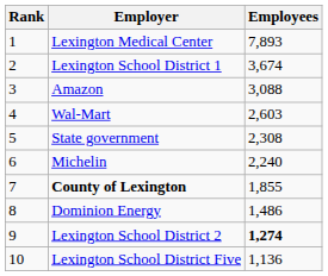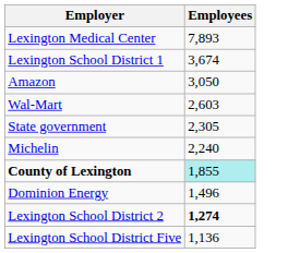- column: Rank | 1 | 2 | 3 | 4 | 5 | 6 | 7 | 8 | 9 | 10
Amazon | Employees: 3,088 -> 3,050
State government | Employees: 2,308 -> 2,305
County of Lexington | Employees: no background -> paleturquoise background
Dominion Energy | Employees: 1,486 -> 1,496
